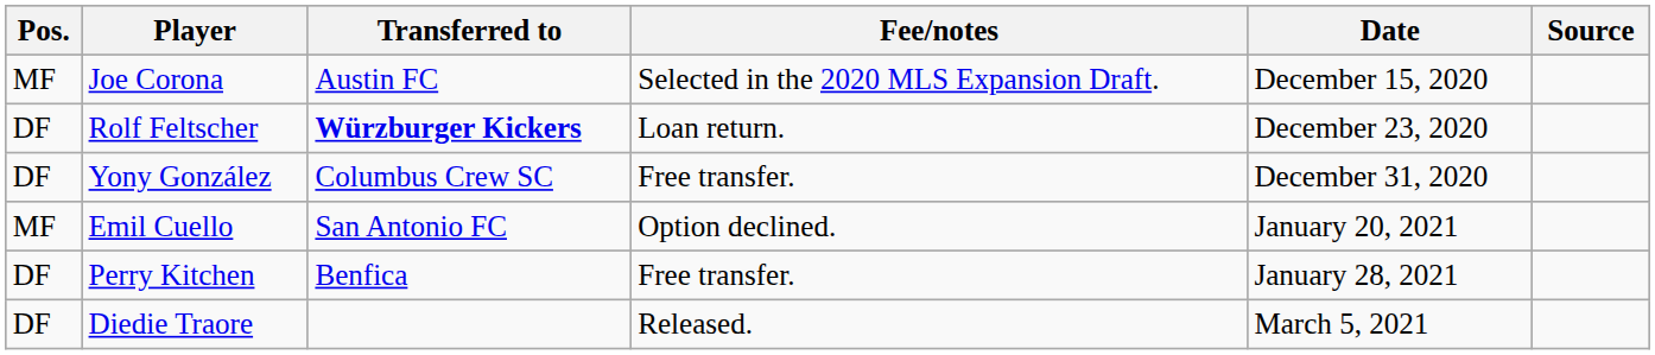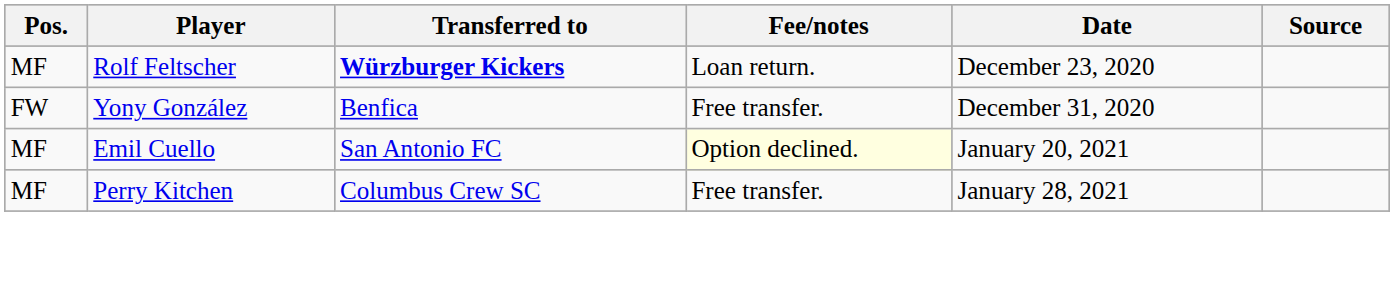- row: MF | Joe Corona | Austin FC | Selected in the 2020 MLS Expansion Draft. | December 15, 2020
Rolf Feltscher | Pos.: DF -> MF
Yony González | Pos.: DF -> FW
Yony González | Transferred to: Columbus Crew SC -> Benfica
Emil Cuello | Fee/notes: no background -> lightyellow background
Perry Kitchen | Pos.: DF -> MF
Perry Kitchen | Transferred to: Benfica -> Columbus Crew SC
- row: DF | Diedie Traore | Released. | March 5, 2021
